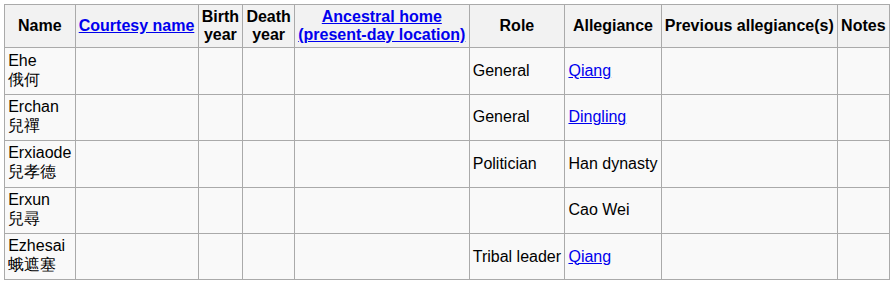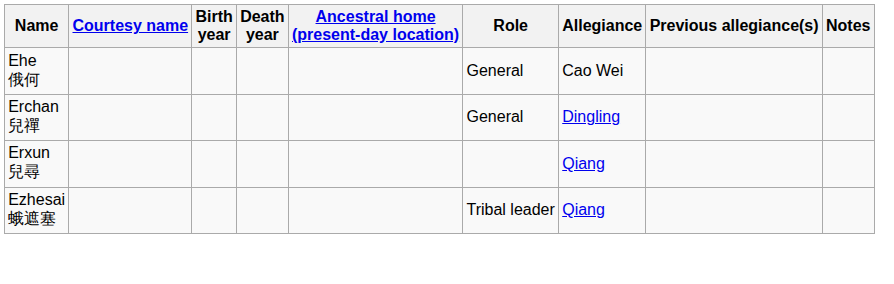Ehe 俄何 | Allegiance: Qiang -> Cao Wei
- row: Erxiaode 兒孝德 | Politician | Han dynasty
Erxun 兒尋 | Allegiance: Cao Wei -> Qiang
